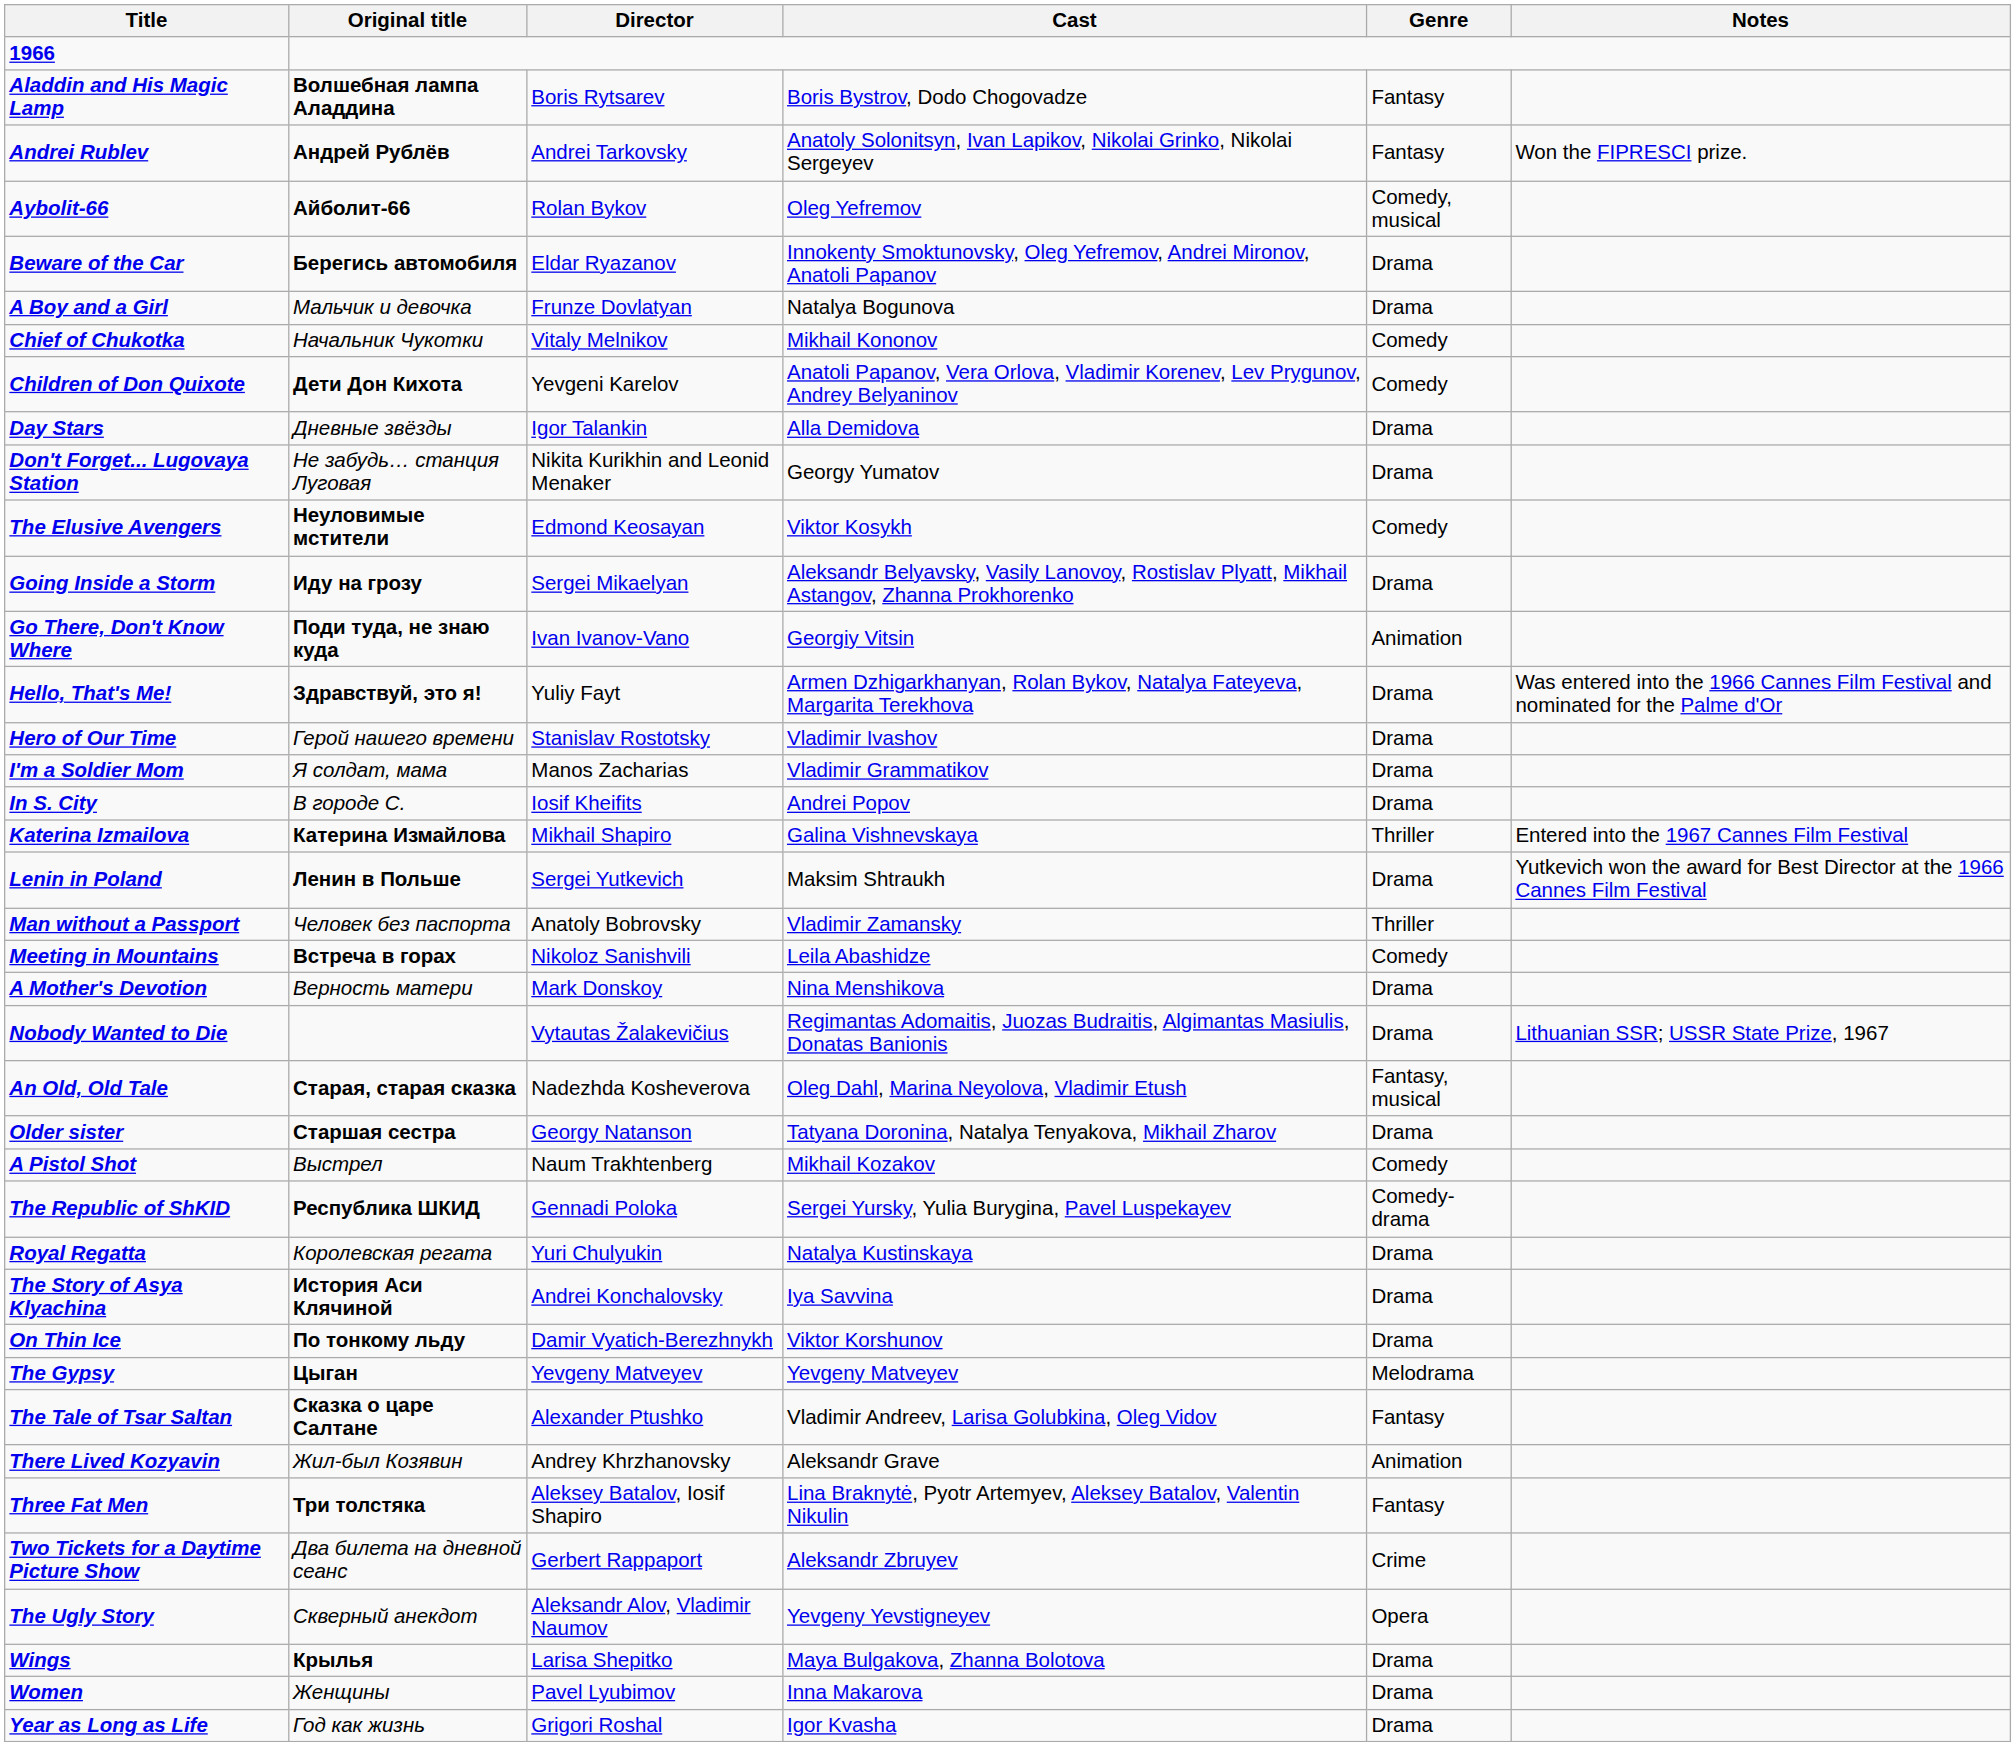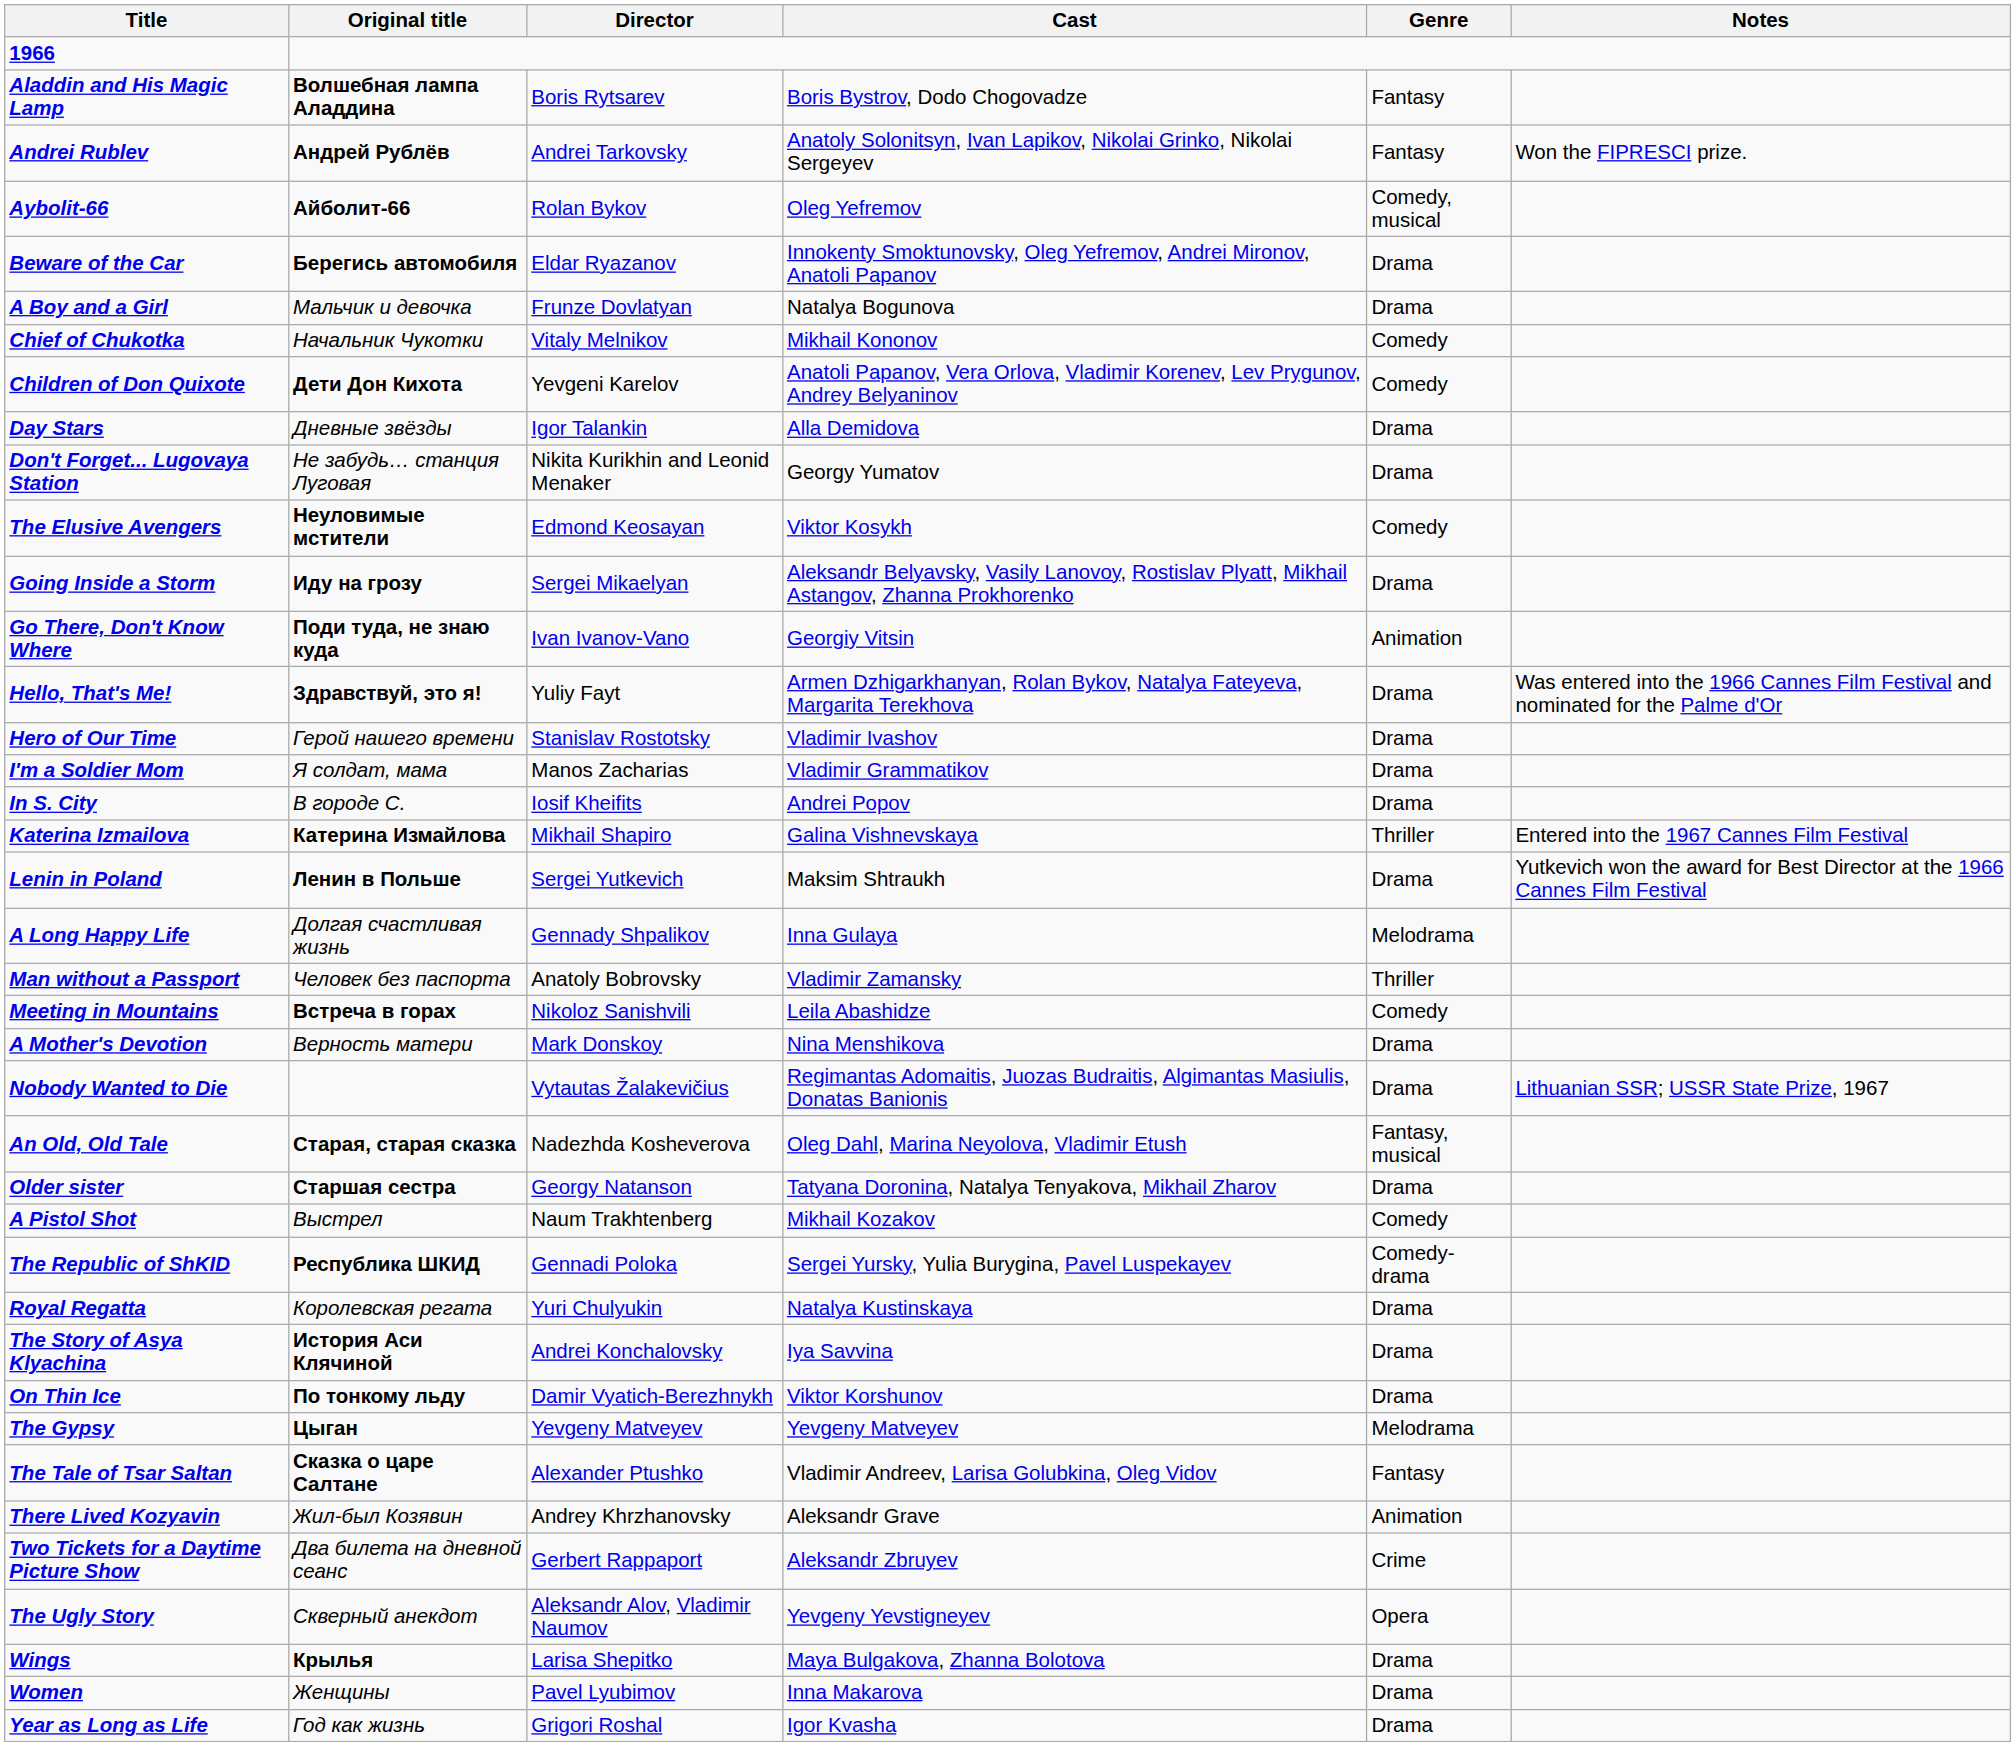+ row: A Long Happy Life | Долгая счастливая жизнь | Gennady Shpalikov | Inna Gulaya | Melodrama
- row: Three Fat Men | Три толстяка | Aleksey Batalov, Iosif Shapiro | Lina Braknytė, Pyotr Artemyev, Aleksey Batalov, Valentin Nikulin | Fantasy
